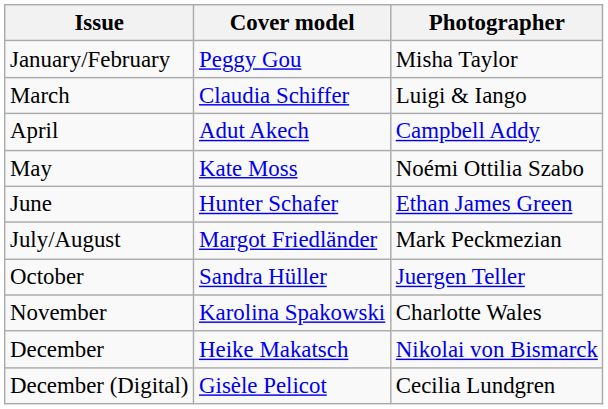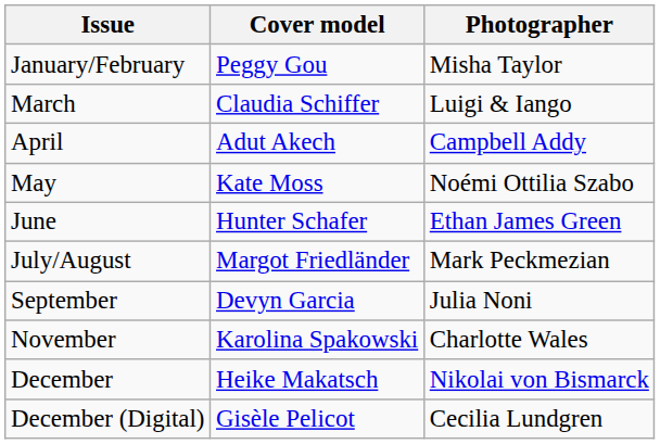+ row: September | Devyn Garcia | Julia Noni
- row: October | Sandra Hüller | Juergen Teller
